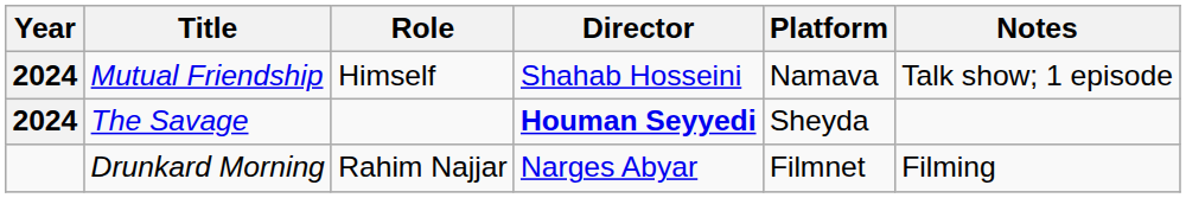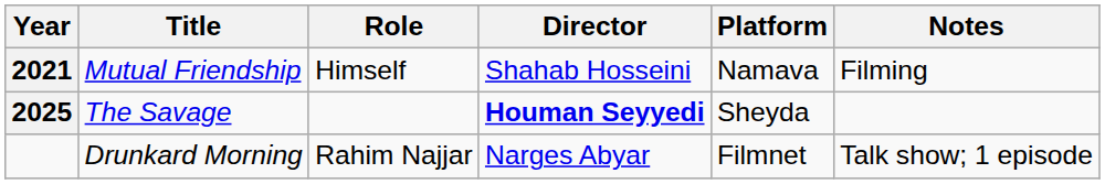Mutual Friendship | Year: 2024 -> 2021
Mutual Friendship | Notes: Talk show; 1 episode -> Filming
The Savage | Year: 2024 -> 2025
Drunkard Morning | Notes: Filming -> Talk show; 1 episode
